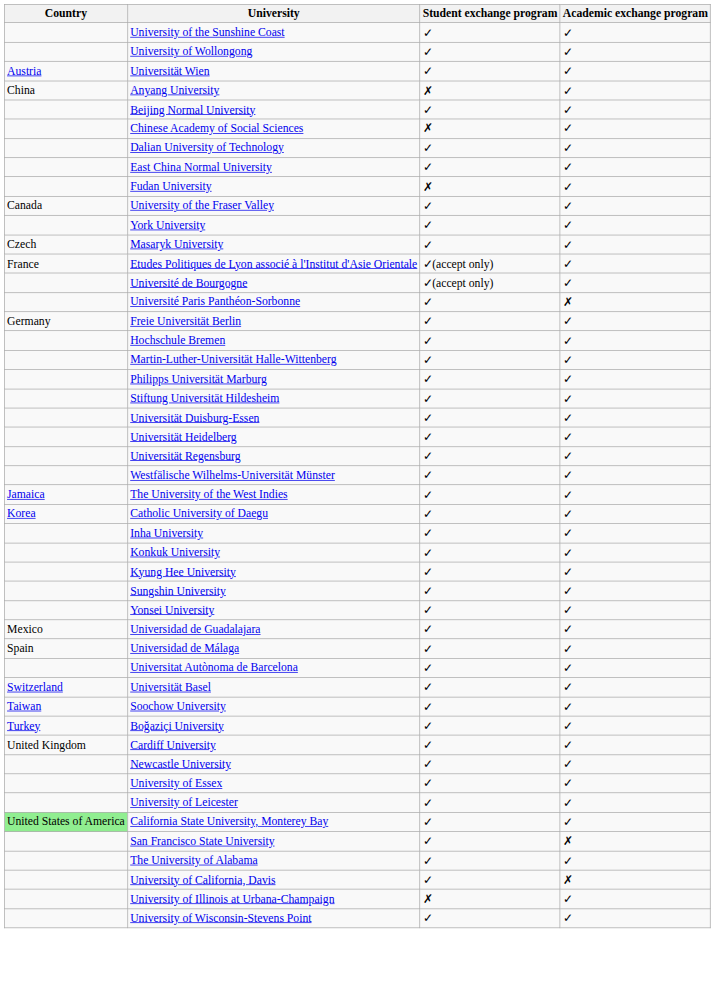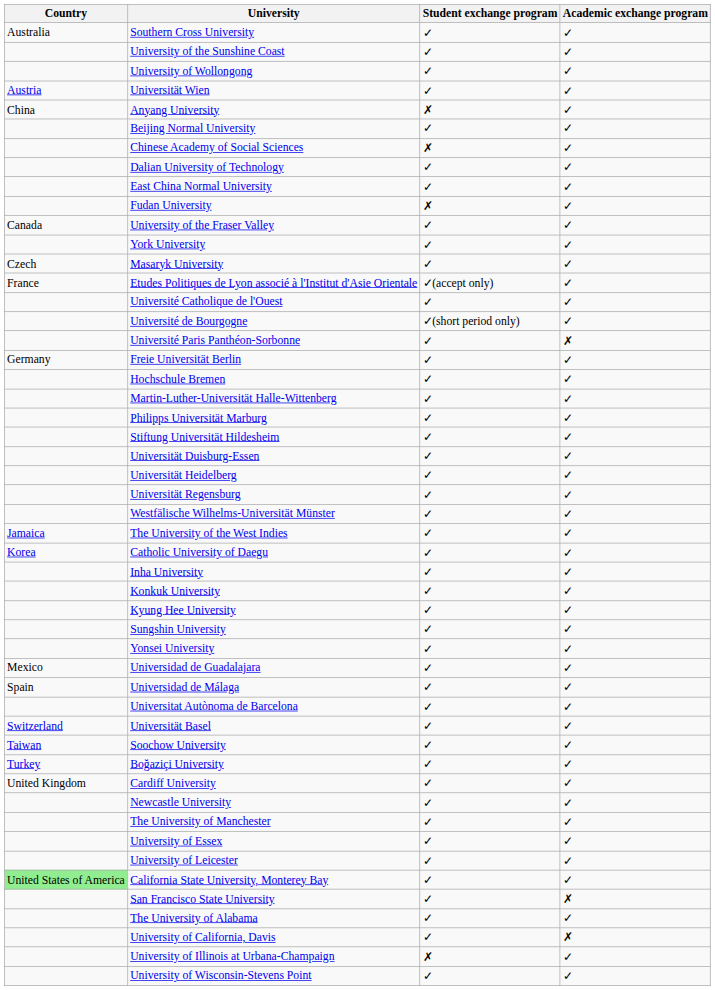+ row: Australia | Southern Cross University | ✓ | ✓
+ row: Université Catholique de l'Ouest | ✓ | ✓
Université de Bourgogne | Student exchange program: ✓(accept only) -> ✓(short period only)
+ row: The University of Manchester | ✓ | ✓
